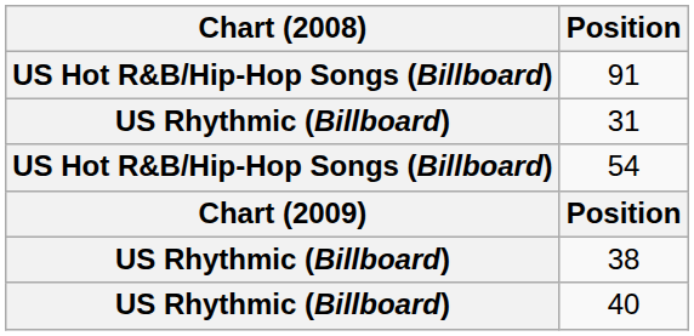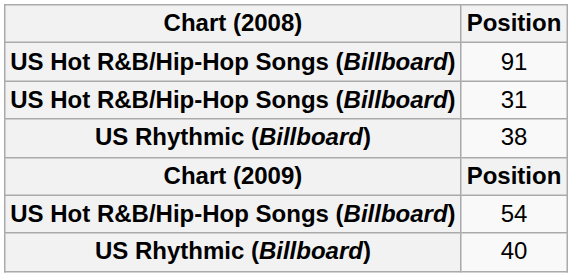31 | Chart (2008): US Rhythmic (Billboard) -> US Hot R&B/Hip-Hop Songs (Billboard)
rows swapped: 38 <-> 54
